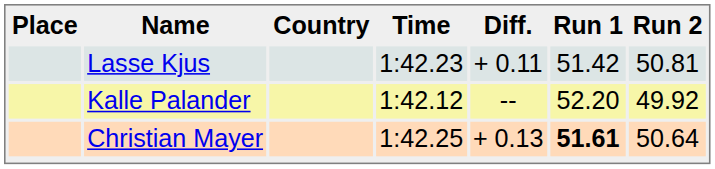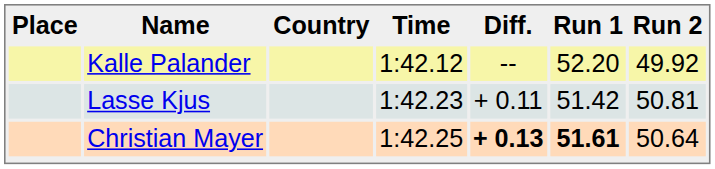rows swapped: Kalle Palander <-> Lasse Kjus
Christian Mayer | Diff.: normal -> bold
